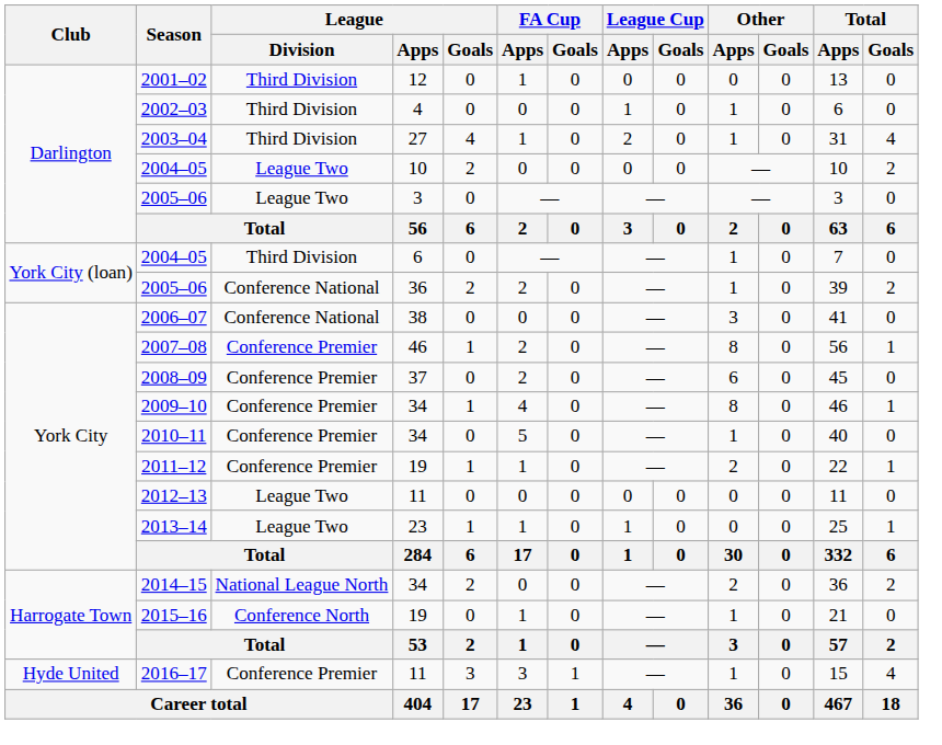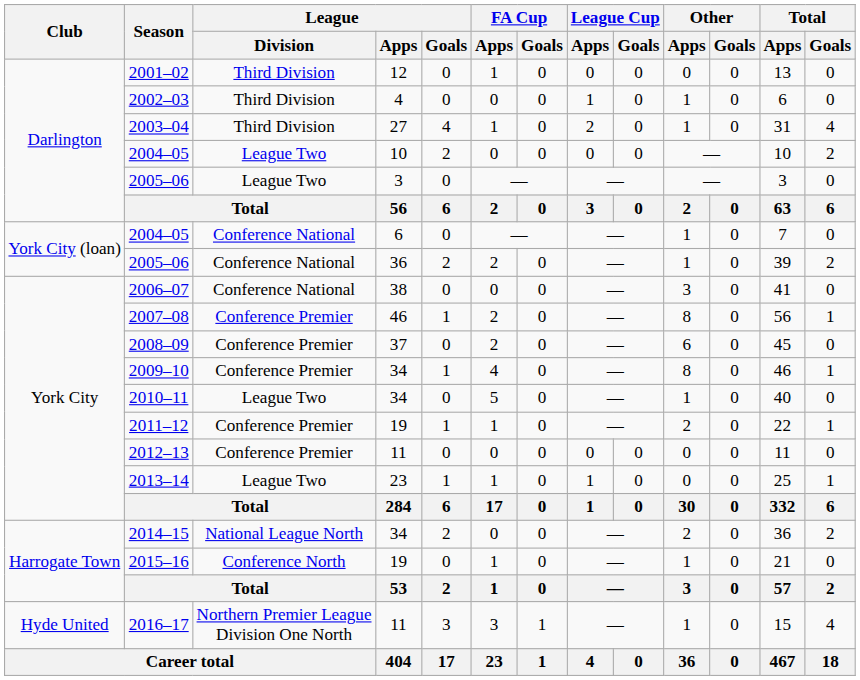2004–05 / 6 | League / Division: Third Division -> Conference National
2010–11 | League / Division: Conference Premier -> League Two
2012–13 | League / Division: League Two -> Conference Premier
2016–17 | League / Division: Conference Premier -> Northern Premier League Division One North
